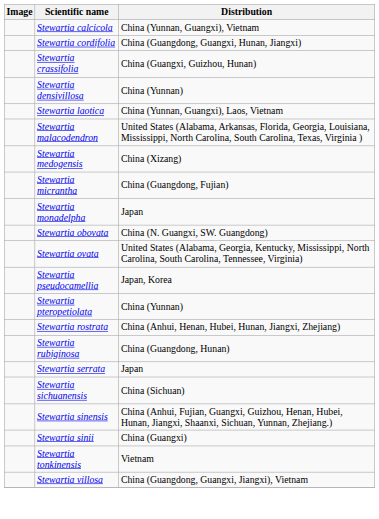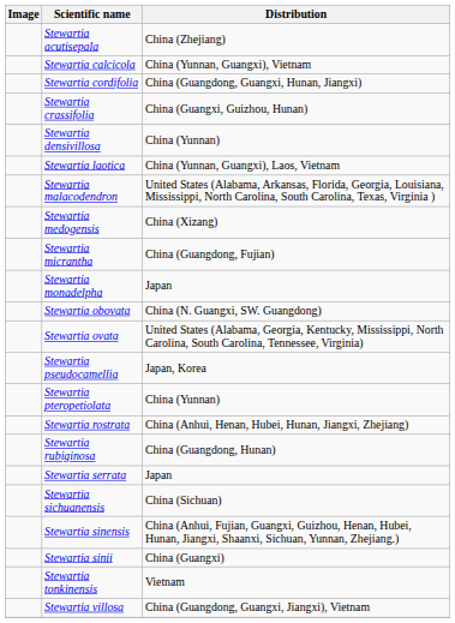+ row: Stewartia acutisepala | China (Zhejiang)
